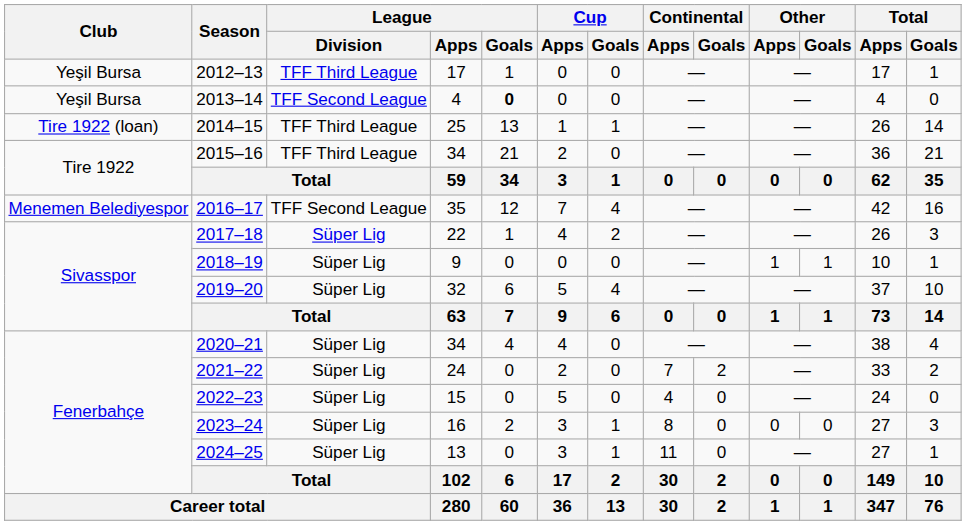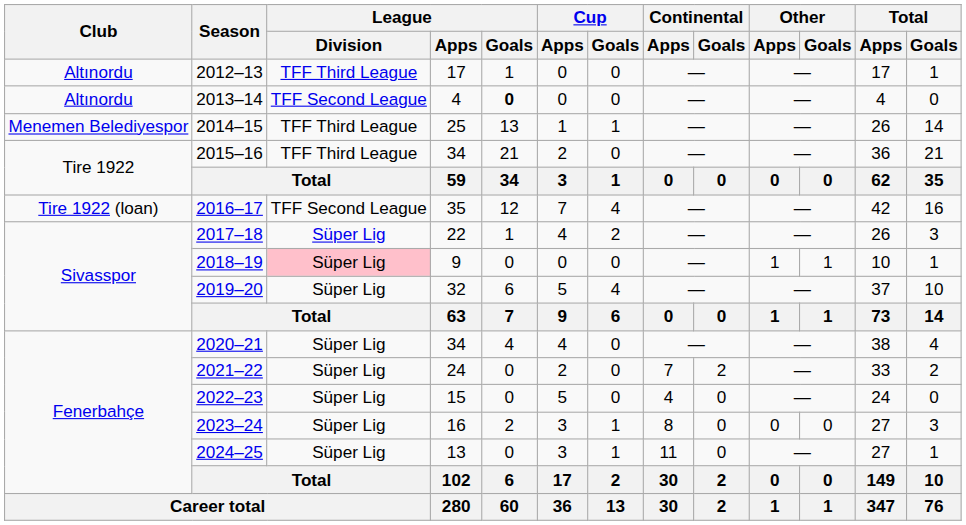2012–13 | Club: Yeşil Bursa -> Altınordu
2013–14 | Club: Yeşil Bursa -> Altınordu
2014–15 | Club: Tire 1922 (loan) -> Menemen Belediyespor
2016–17 | Club: Menemen Belediyespor -> Tire 1922 (loan)
2018–19 | League / Division: no background -> pink background
